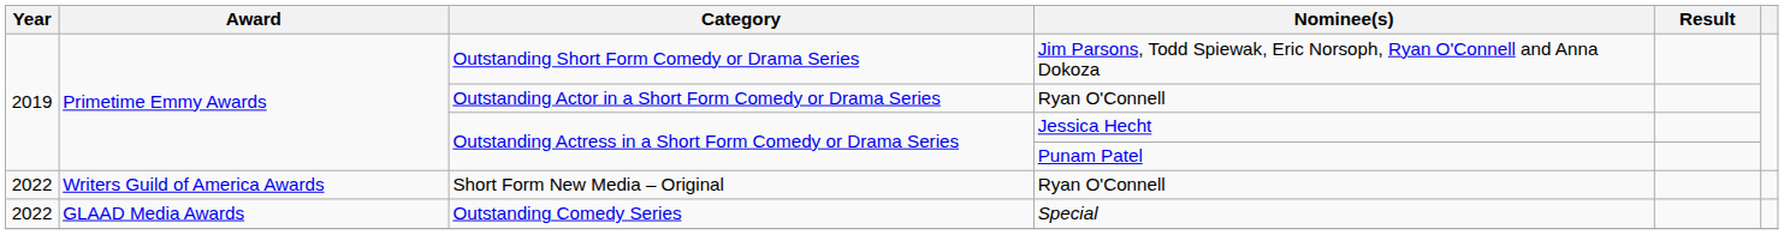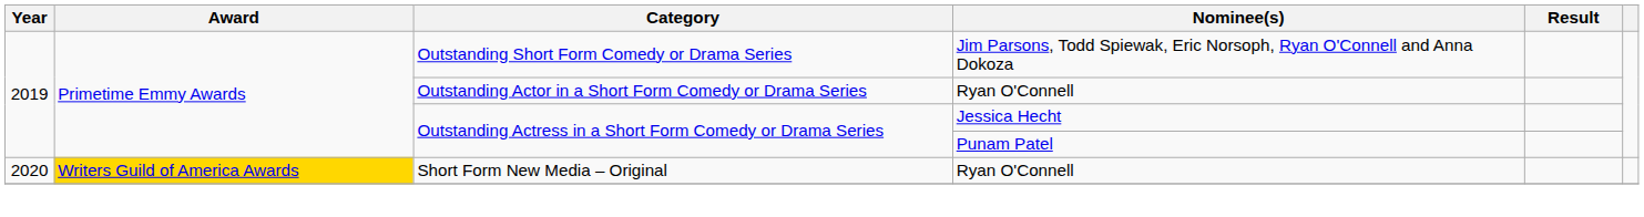Short Form New Media – Original | Year: 2022 -> 2020
Short Form New Media – Original | Award: no background -> gold background
- row: 2022 | GLAAD Media Awards | Outstanding Comedy Series | Special
